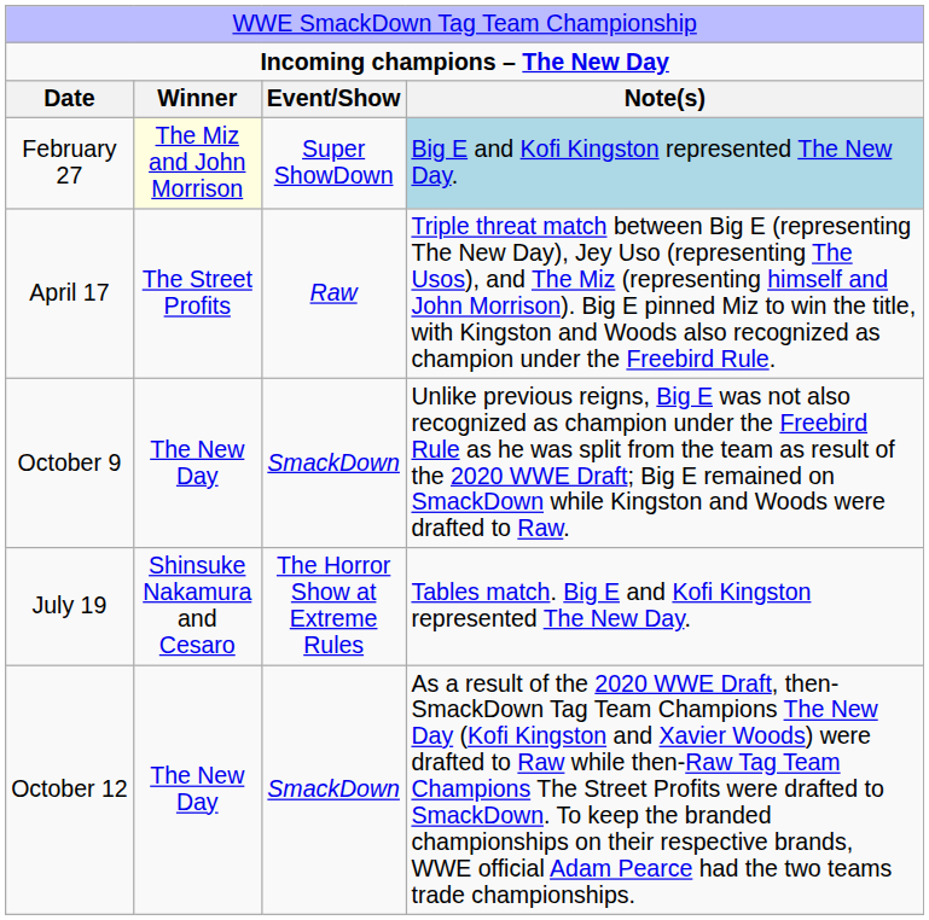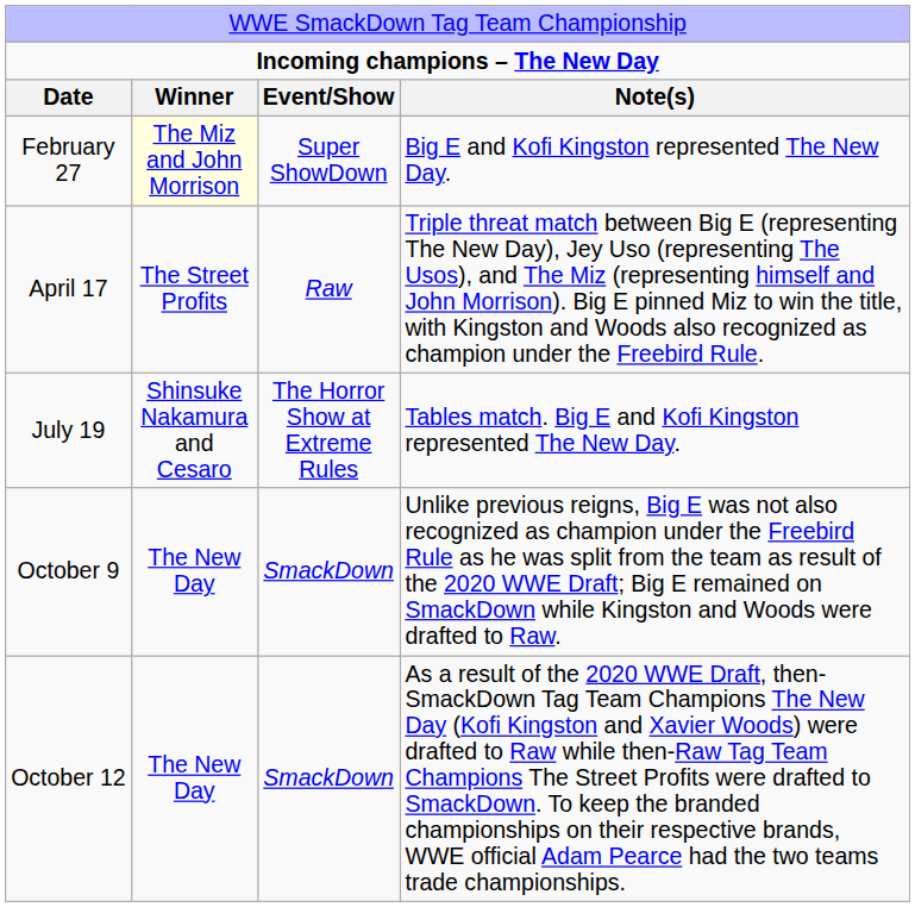February 27 | column 4: lightblue background -> no background
rows swapped: July 19 <-> October 9
